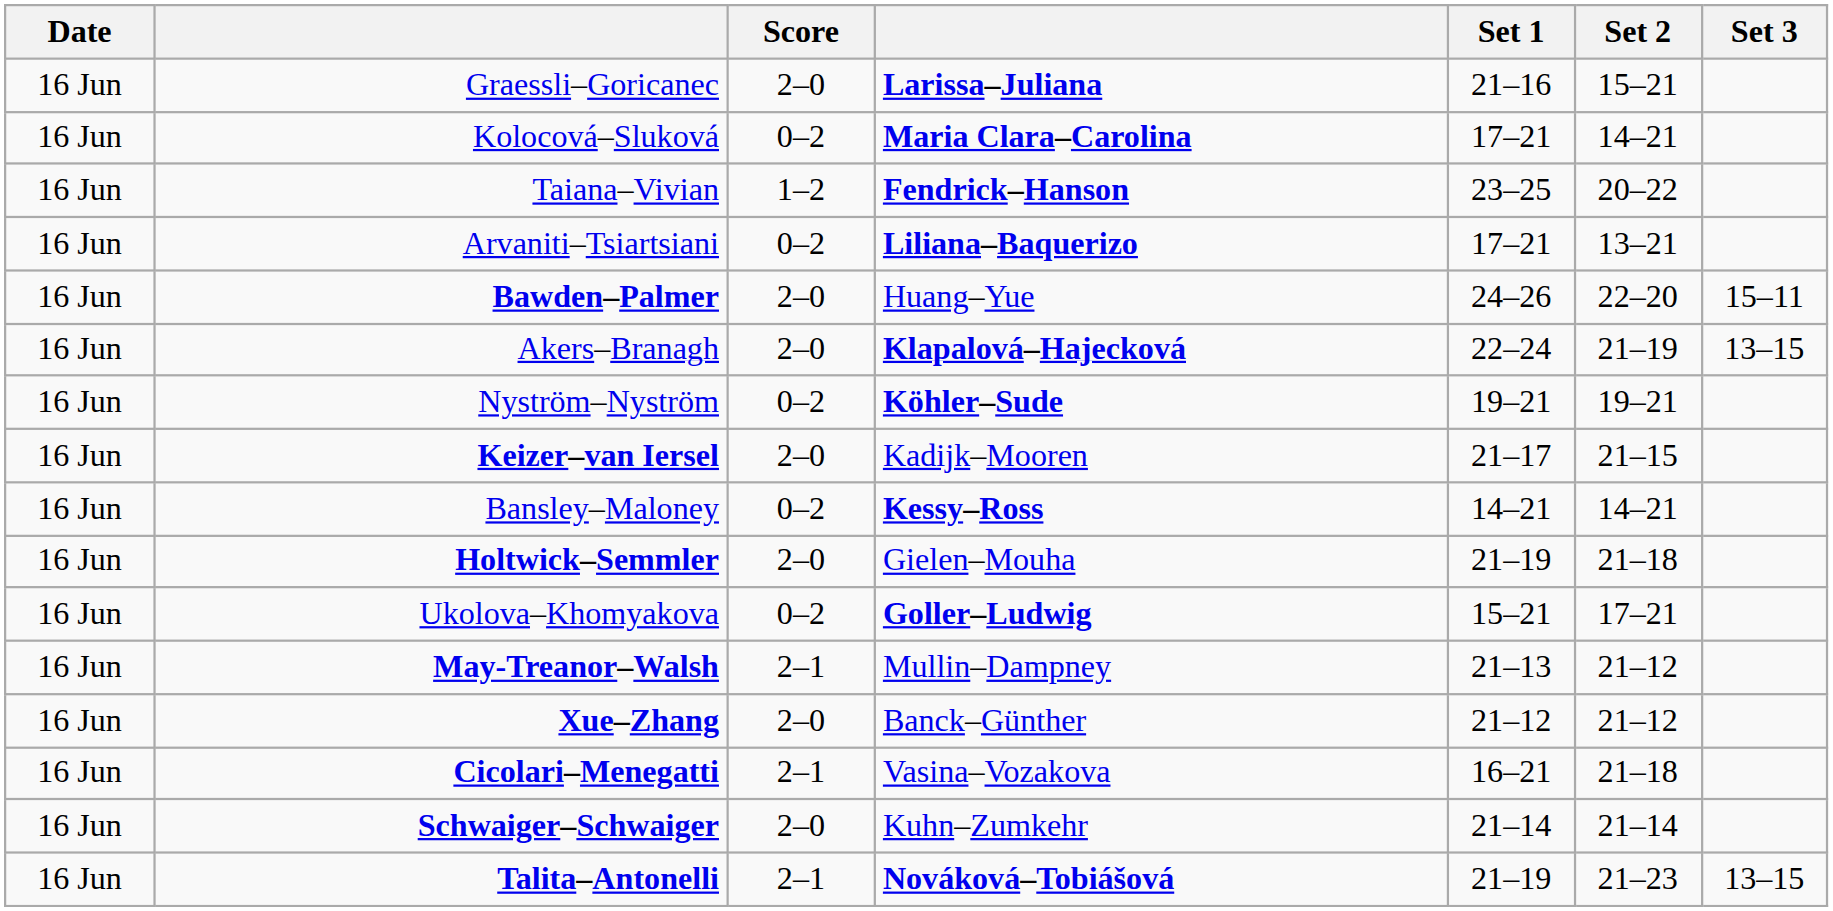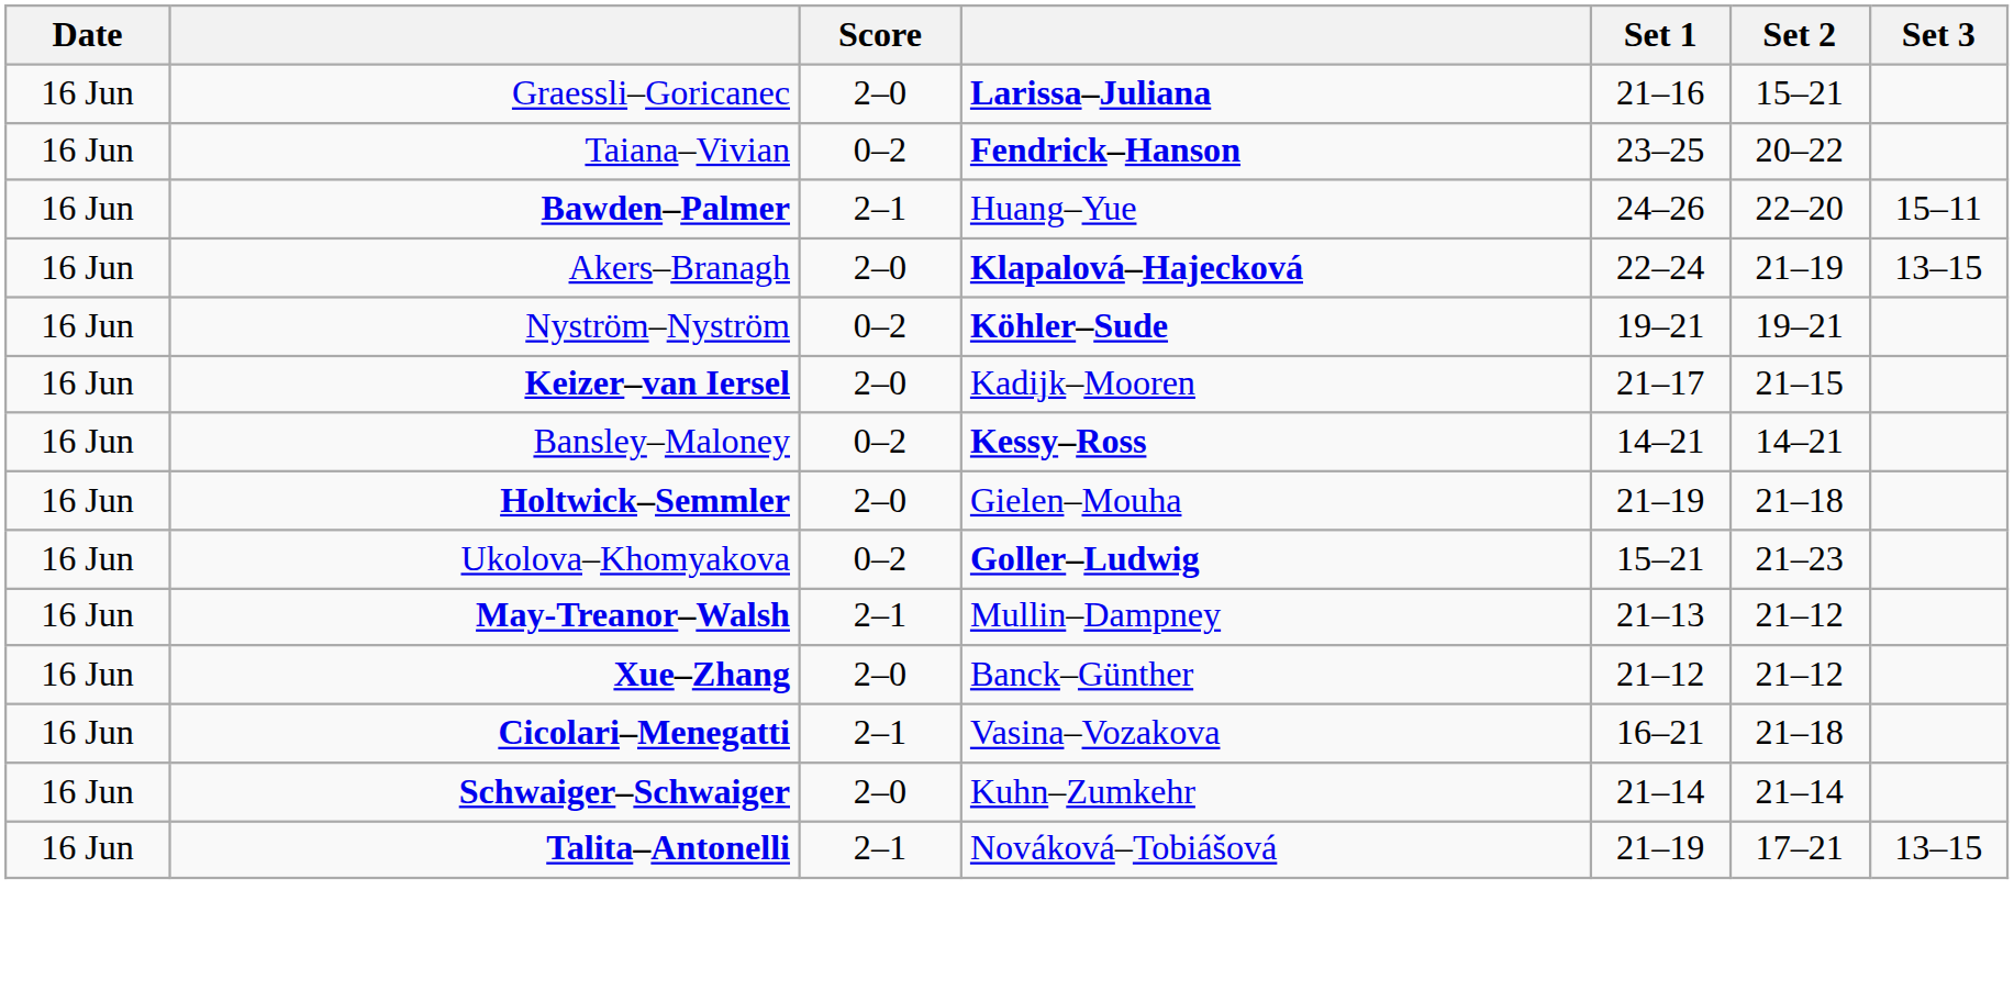- row: 16 Jun | Kolocová–Sluková | 0–2 | Maria Clara–Carolina | 17–21 | 14–21
Taiana–Vivian | Score: 1–2 -> 0–2
- row: 16 Jun | Arvaniti–Tsiartsiani | 0–2 | Liliana–Baquerizo | 17–21 | 13–21
Bawden–Palmer | Score: 2–0 -> 2–1
Ukolova–Khomyakova | Set 2: 17–21 -> 21–23
Talita–Antonelli | column 4: bold -> normal
Talita–Antonelli | Set 2: 21–23 -> 17–21
